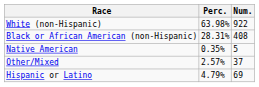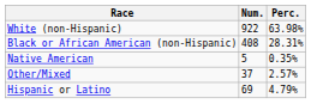columns swapped: Num. <-> Perc.
